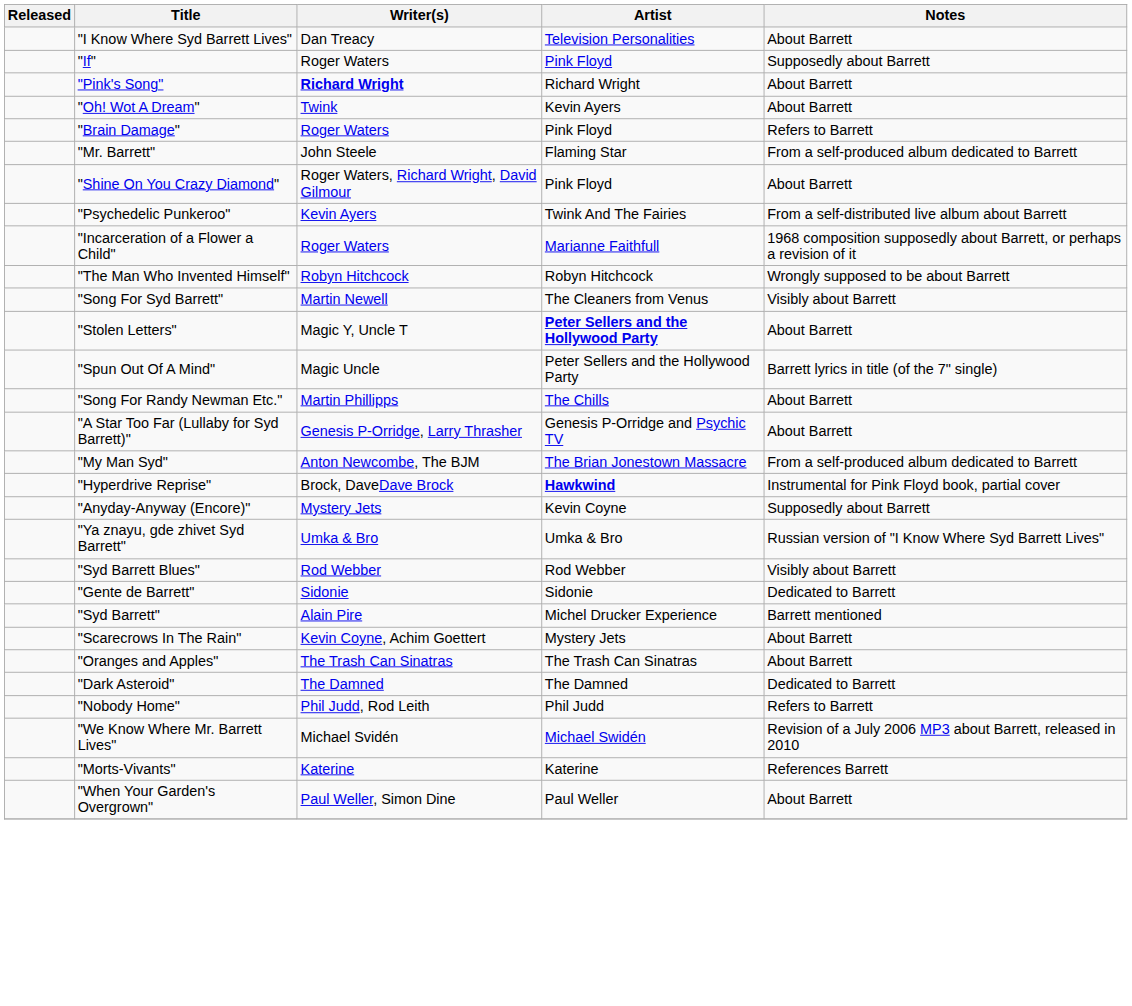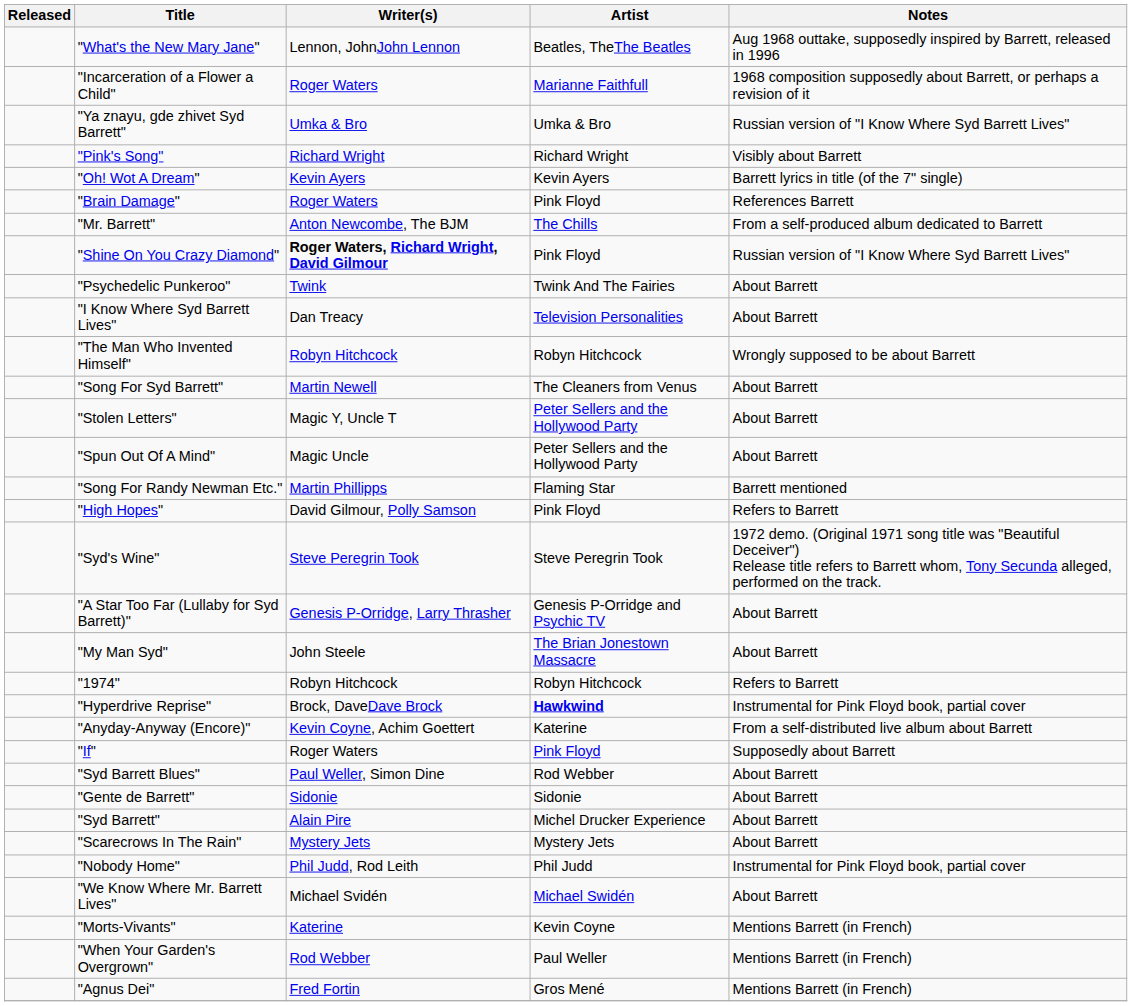+ row: "What's the New Mary Jane" | Lennon, JohnJohn Lennon | Beatles, TheThe Beatles | Aug 1968 outtake, supposedly inspired by Barrett, released in 1996
rows swapped: "Incarceration of a Flower a Child" <-> "I Know Where Syd Barrett Lives"
rows swapped: "If" <-> "Ya znayu, gde zhivet Syd Barrett"
"Pink's Song" | Writer(s): bold -> normal
"Pink's Song" | Notes: About Barrett -> Visibly about Barrett
"Oh! Wot A Dream" | Writer(s): Twink -> Kevin Ayers
"Oh! Wot A Dream" | Notes: About Barrett -> Barrett lyrics in title (of the 7" single)
"Brain Damage" | Notes: Refers to Barrett -> References Barrett
"Mr. Barrett" | Writer(s): John Steele -> Anton Newcombe, The BJM
"Mr. Barrett" | Artist: Flaming Star -> The Chills
"Shine On You Crazy Diamond" | Writer(s): normal -> bold
"Shine On You Crazy Diamond" | Notes: About Barrett -> Russian version of "I Know Where Syd Barrett Lives"
"Psychedelic Punkeroo" | Writer(s): Kevin Ayers -> Twink
"Psychedelic Punkeroo" | Notes: From a self-distributed live album about Barrett -> About Barrett
"Song For Syd Barrett" | Notes: Visibly about Barrett -> About Barrett
"Stolen Letters" | Artist: bold -> normal
"Spun Out Of A Mind" | Notes: Barrett lyrics in title (of the 7" single) -> About Barrett
"Song For Randy Newman Etc." | Artist: The Chills -> Flaming Star
"Song For Randy Newman Etc." | Notes: About Barrett -> Barrett mentioned
+ row: "High Hopes" | David Gilmour, Polly Samson | Pink Floyd | Refers to Barrett
+ row: "Syd's Wine" | Steve Peregrin Took | Steve Peregrin Took | 1972 demo. (Original 1971 song title was "Beautiful Deceiver") Release title refers to Barrett whom, Tony Secunda alleged, performed on the track.
"My Man Syd" | Writer(s): Anton Newcombe, The BJM -> John Steele
"My Man Syd" | Notes: From a self-produced album dedicated to Barrett -> About Barrett
+ row: "1974" | Robyn Hitchcock | Robyn Hitchcock | Refers to Barrett
"Anyday-Anyway (Encore)" | Writer(s): Mystery Jets -> Kevin Coyne, Achim Goettert
"Anyday-Anyway (Encore)" | Artist: Kevin Coyne -> Katerine
"Anyday-Anyway (Encore)" | Notes: Supposedly about Barrett -> From a self-distributed live album about Barrett
"Syd Barrett Blues" | Writer(s): Rod Webber -> Paul Weller, Simon Dine
"Syd Barrett Blues" | Notes: Visibly about Barrett -> About Barrett
"Gente de Barrett" | Notes: Dedicated to Barrett -> About Barrett
"Syd Barrett" | Notes: Barrett mentioned -> About Barrett
"Scarecrows In The Rain" | Writer(s): Kevin Coyne, Achim Goettert -> Mystery Jets
- row: "Oranges and Apples" | The Trash Can Sinatras | The Trash Can Sinatras | About Barrett
- row: "Dark Asteroid" | The Damned | The Damned | Dedicated to Barrett
"Nobody Home" | Notes: Refers to Barrett -> Instrumental for Pink Floyd book, partial cover
"We Know Where Mr. Barrett Lives" | Notes: Revision of a July 2006 MP3 about Barrett, released in 2010 -> About Barrett
"Morts-Vivants" | Artist: Katerine -> Kevin Coyne
"Morts-Vivants" | Notes: References Barrett -> Mentions Barrett (in French)
"When Your Garden's Overgrown" | Writer(s): Paul Weller, Simon Dine -> Rod Webber
"When Your Garden's Overgrown" | Notes: About Barrett -> Mentions Barrett (in French)
+ row: "Agnus Dei" | Fred Fortin | Gros Mené | Mentions Barrett (in French)
